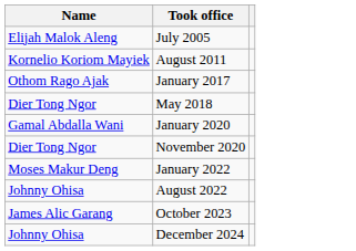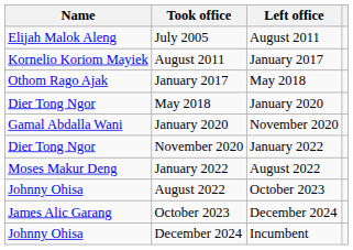+ column: Left office | August 2011 | January 2017 | May 2018 | January 2020 | November 2020 | January 2022 | August 2022 | October 2023 | December 2024 | Incumbent
